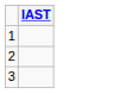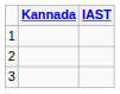+ column: Kannada
